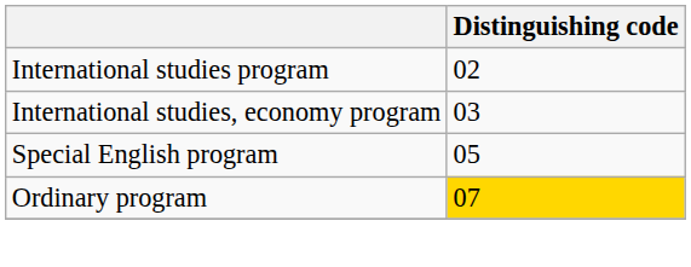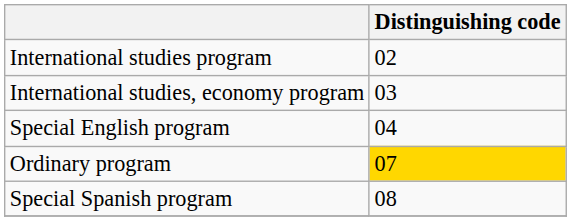Special English program | Distinguishing code: 05 -> 04
+ row: Special Spanish program | 08
